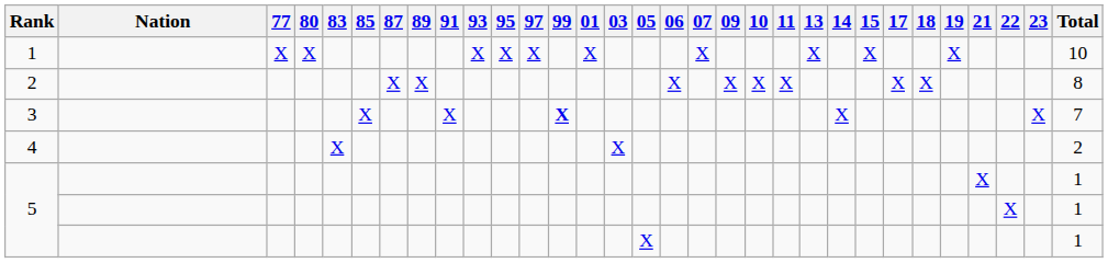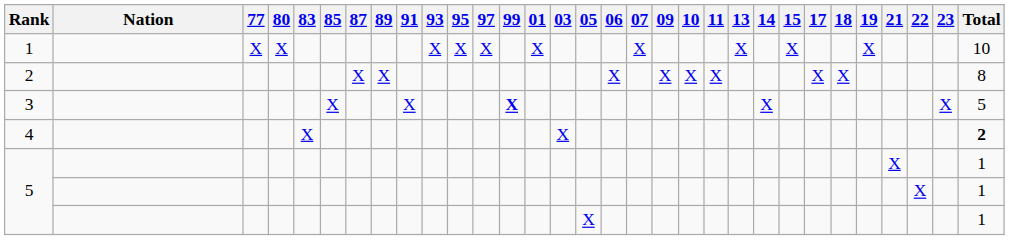3 | Total: 7 -> 5
4 | Total: normal -> bold
